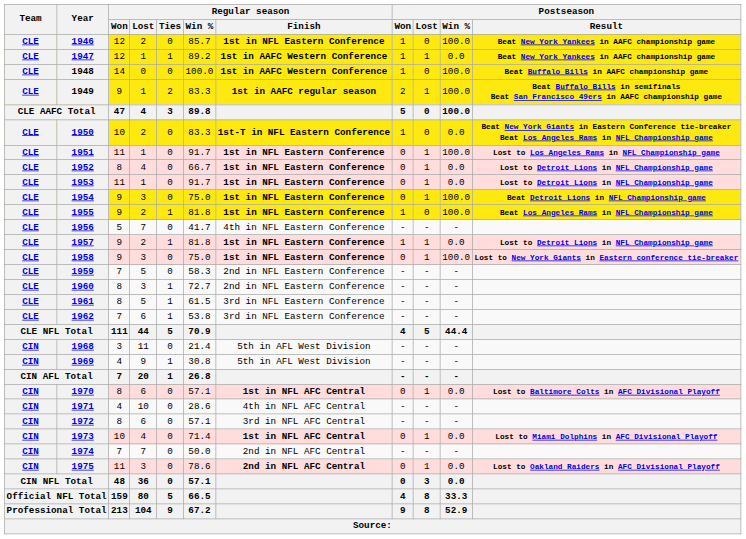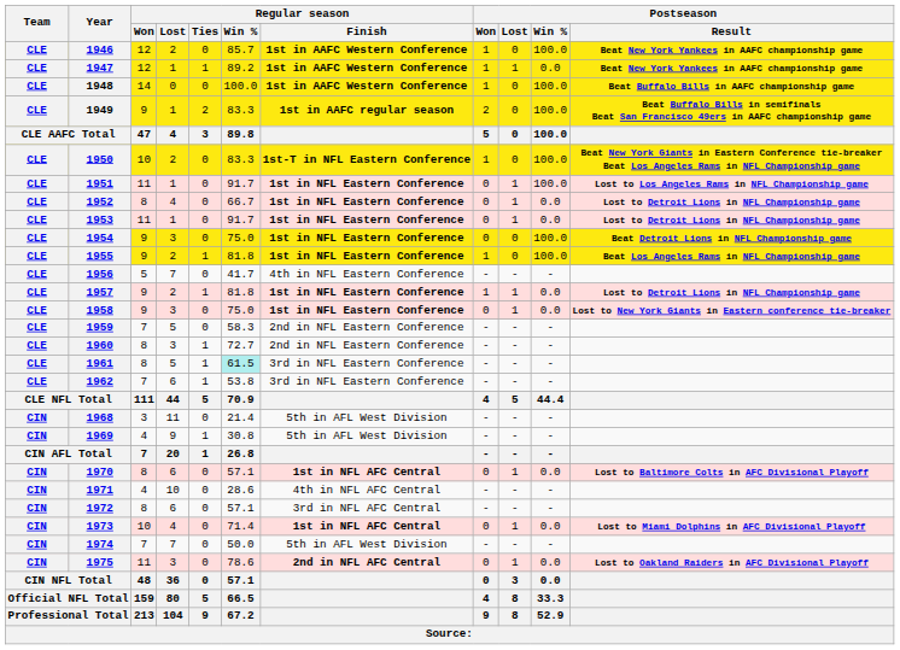1946 | Regular season / Finish: 1st in NFL Eastern Conference -> 1st in AAFC Western Conference
1949 | Postseason / Lost: 1 -> 0
1950 | Postseason / Win %: 0.0 -> 100.0
1954 | Postseason / Lost: 1 -> 0
1958 | Postseason / Win %: 100.0 -> 0.0
1961 | Regular season / Win %: no background -> paleturquoise background
1974 | Regular season / Finish: 2nd in NFL AFC Central -> 5th in AFL West Division
